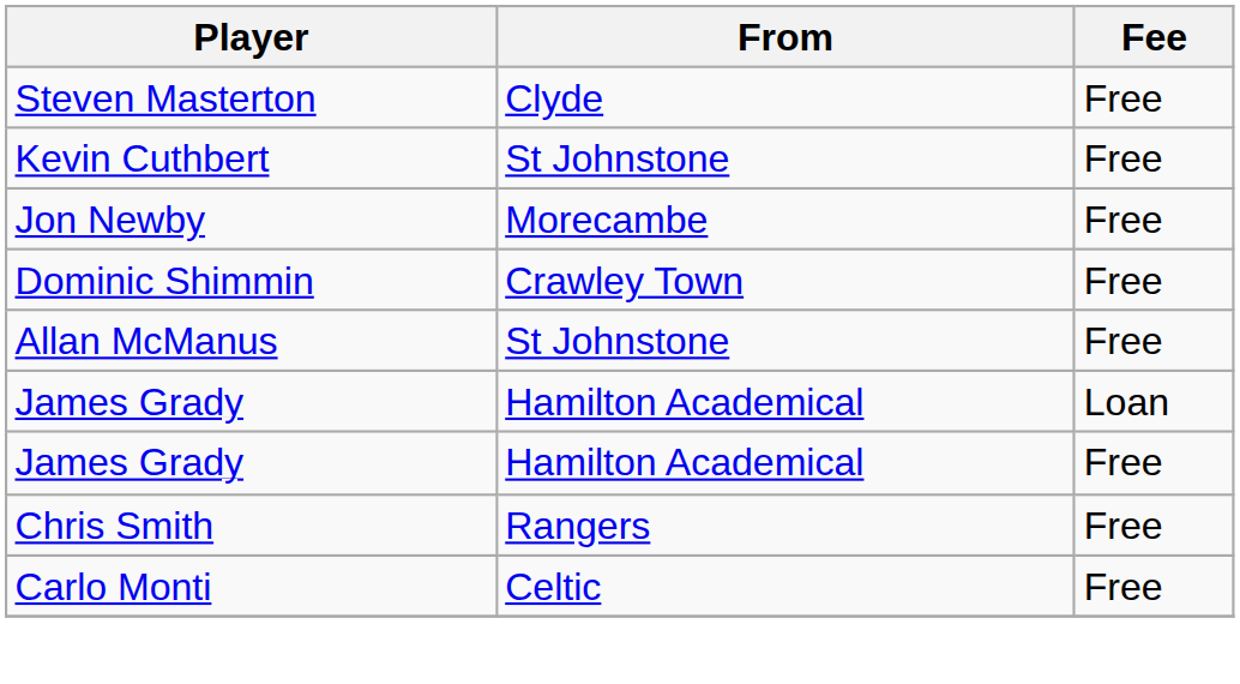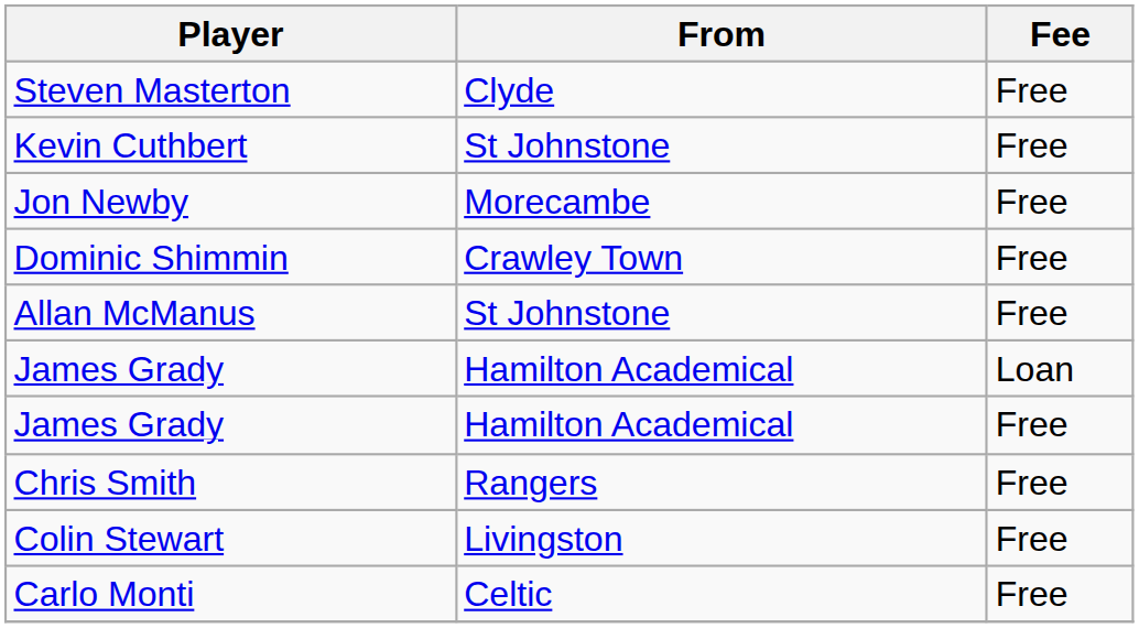+ row: Colin Stewart | Livingston | Free
